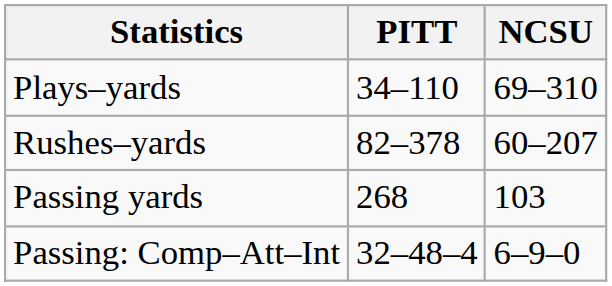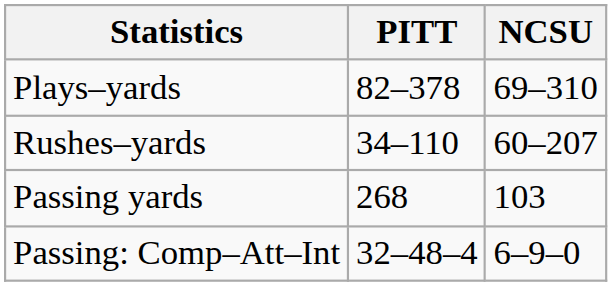Plays–yards | PITT: 34–110 -> 82–378
Rushes–yards | PITT: 82–378 -> 34–110
